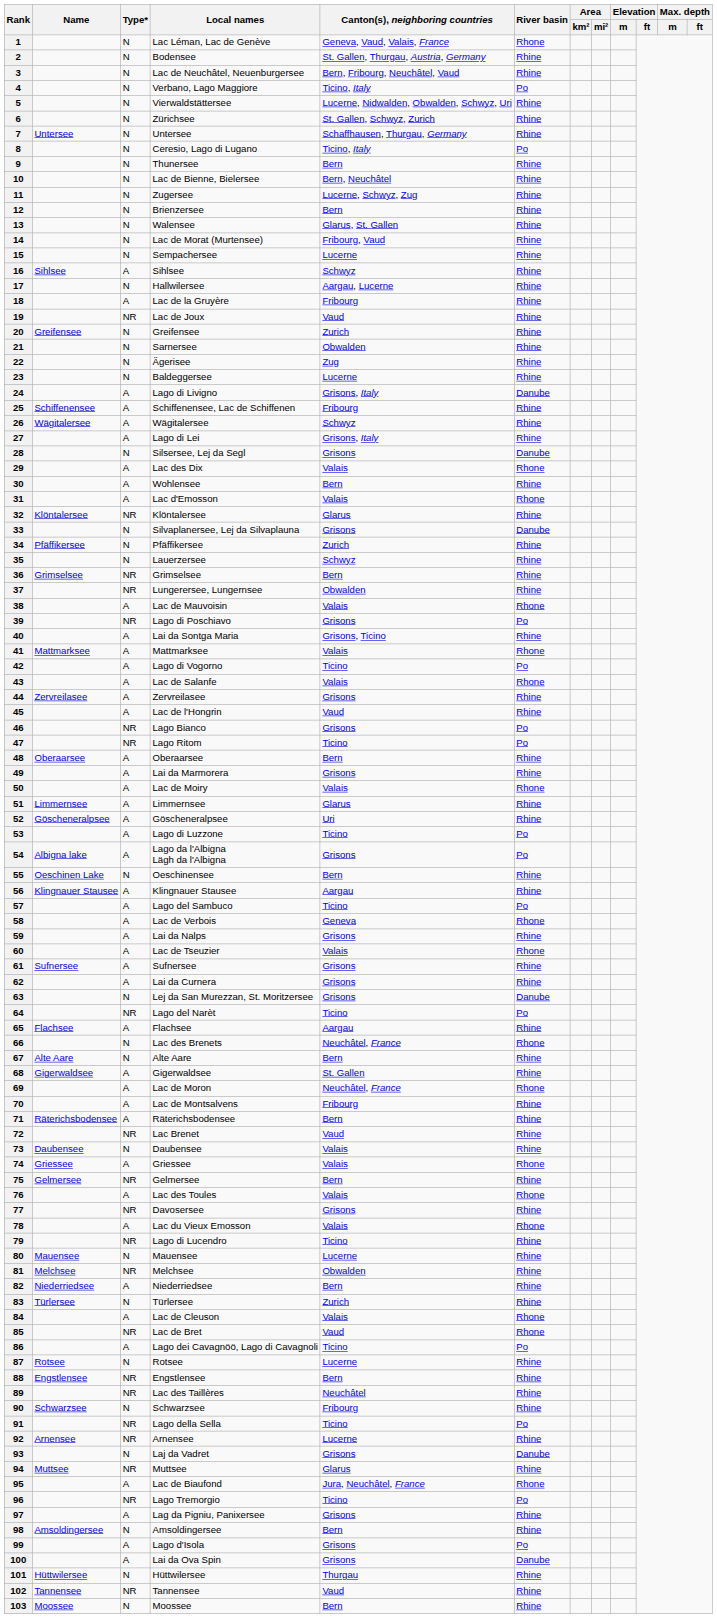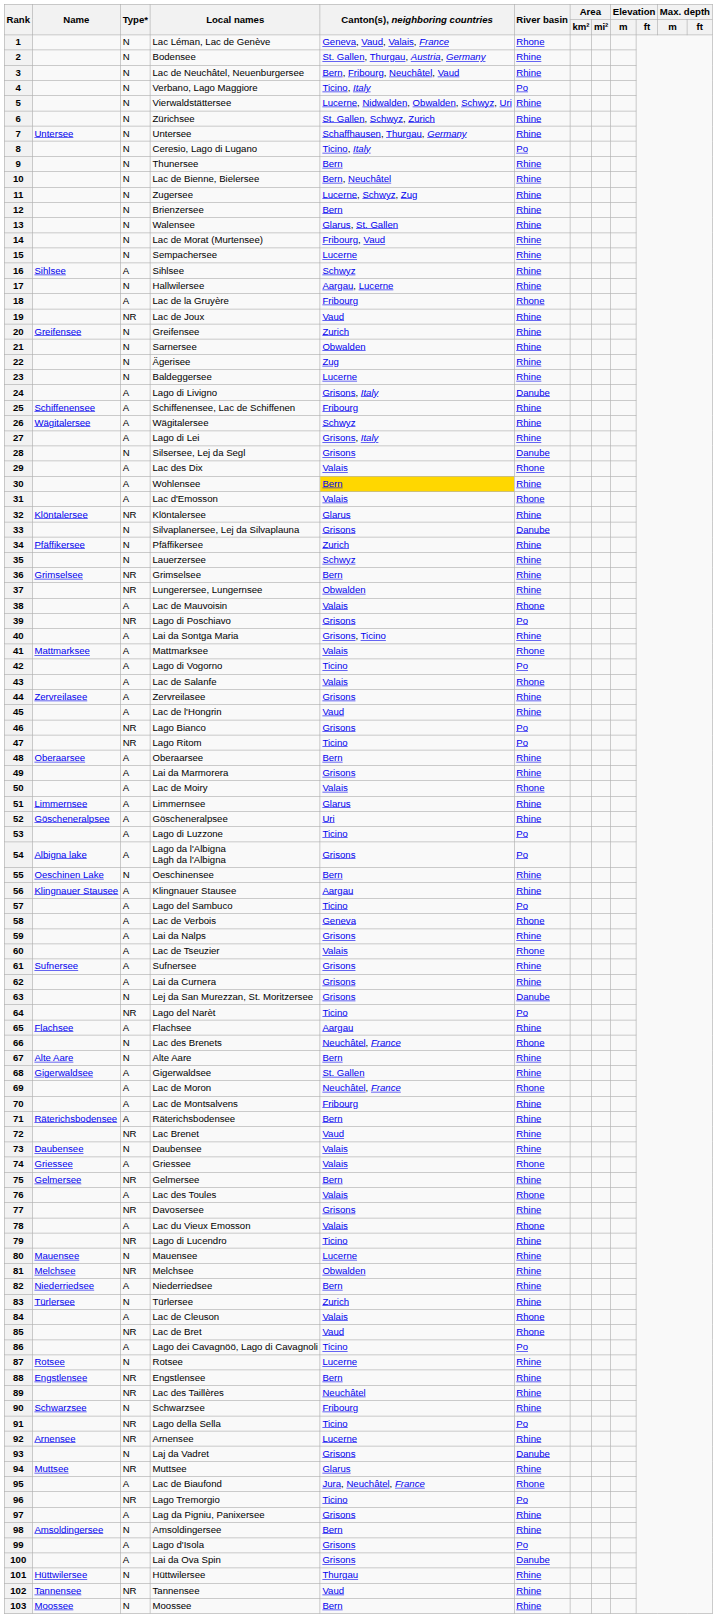18 | River basin: Rhine -> Rhone
30 | Canton(s), neighboring countries: no background -> gold background
